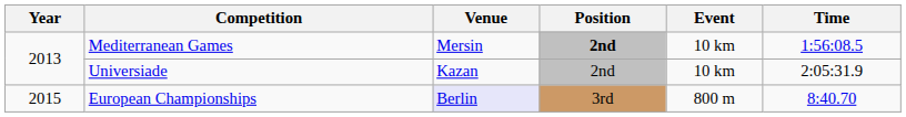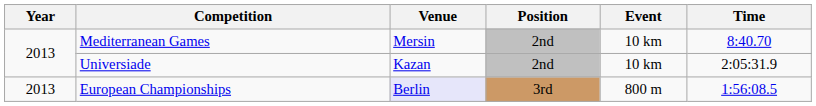Mediterranean Games | Position: bold -> normal
Mediterranean Games | Time: 1:56:08.5 -> 8:40.70
European Championships | Year: 2015 -> 2013
European Championships | Time: 8:40.70 -> 1:56:08.5
